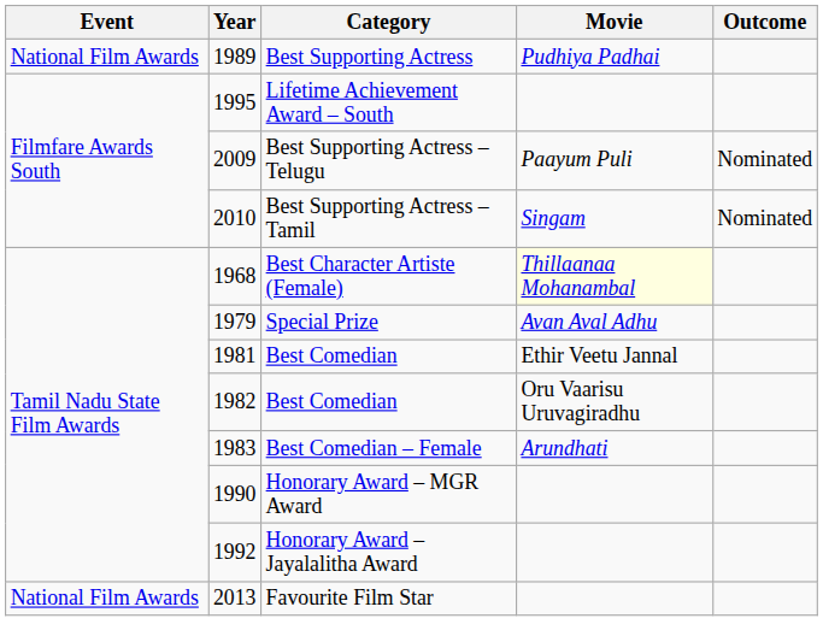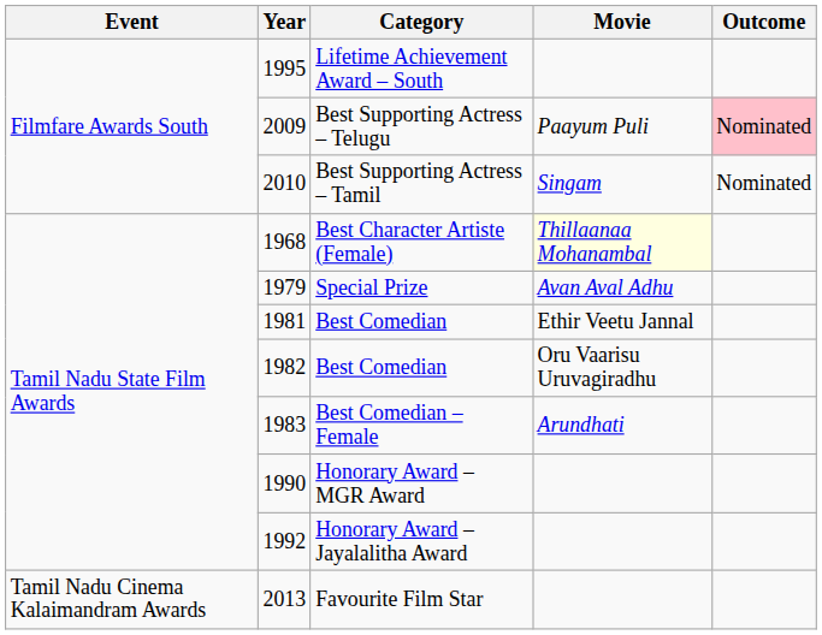- row: National Film Awards | 1989 | Best Supporting Actress | Pudhiya Padhai
Best Supporting Actress – Telugu | Outcome: no background -> pink background
Favourite Film Star | Event: National Film Awards -> Tamil Nadu Cinema Kalaimandram Awards
